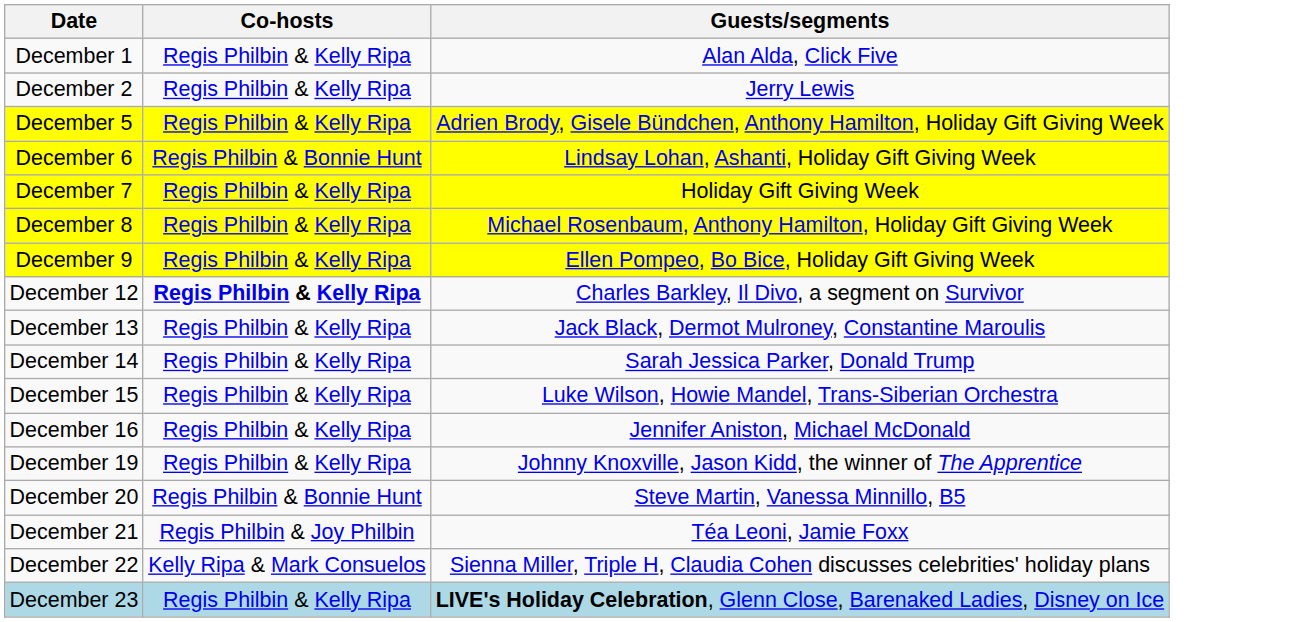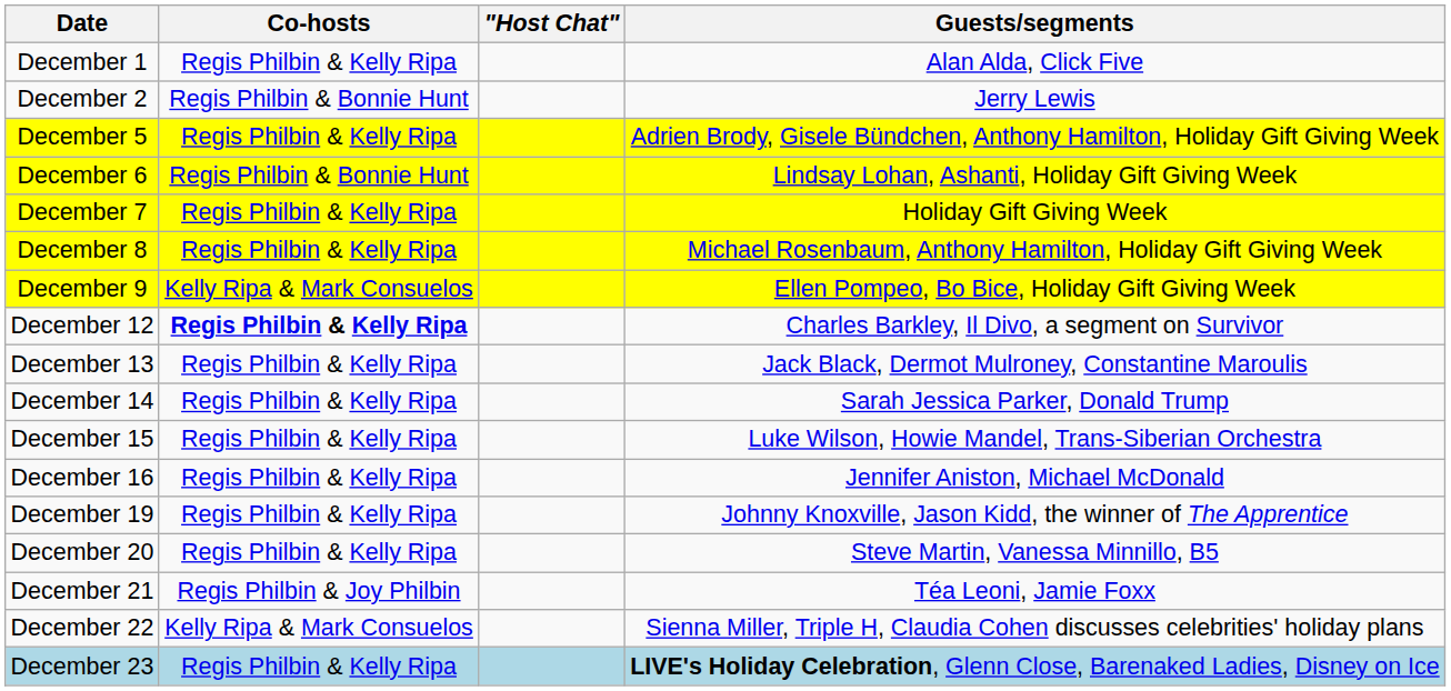+ column: "Host Chat"
December 2 | Co-hosts: Regis Philbin & Kelly Ripa -> Regis Philbin & Bonnie Hunt
December 9 | Co-hosts: Regis Philbin & Kelly Ripa -> Kelly Ripa & Mark Consuelos
December 20 | Co-hosts: Regis Philbin & Bonnie Hunt -> Regis Philbin & Kelly Ripa
